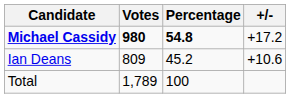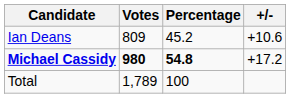rows swapped: Michael Cassidy <-> Ian Deans
